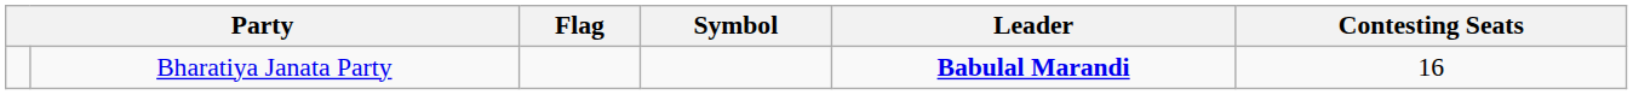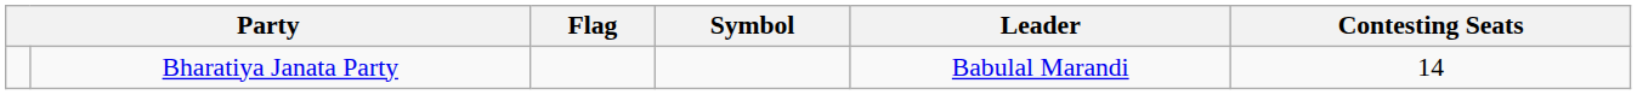Bharatiya Janata Party | Leader: bold -> normal
Bharatiya Janata Party | Contesting Seats: 16 -> 14
